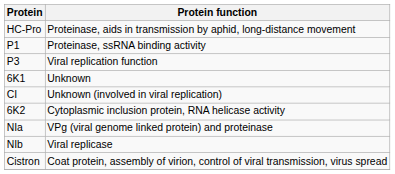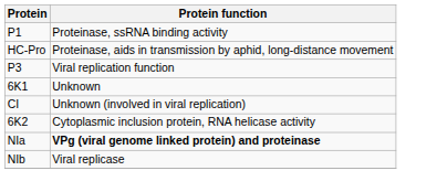rows swapped: P1 <-> HC-Pro
NIa | Protein function: normal -> bold
- row: Cistron | Coat protein, assembly of virion, control of viral transmission, virus spread
